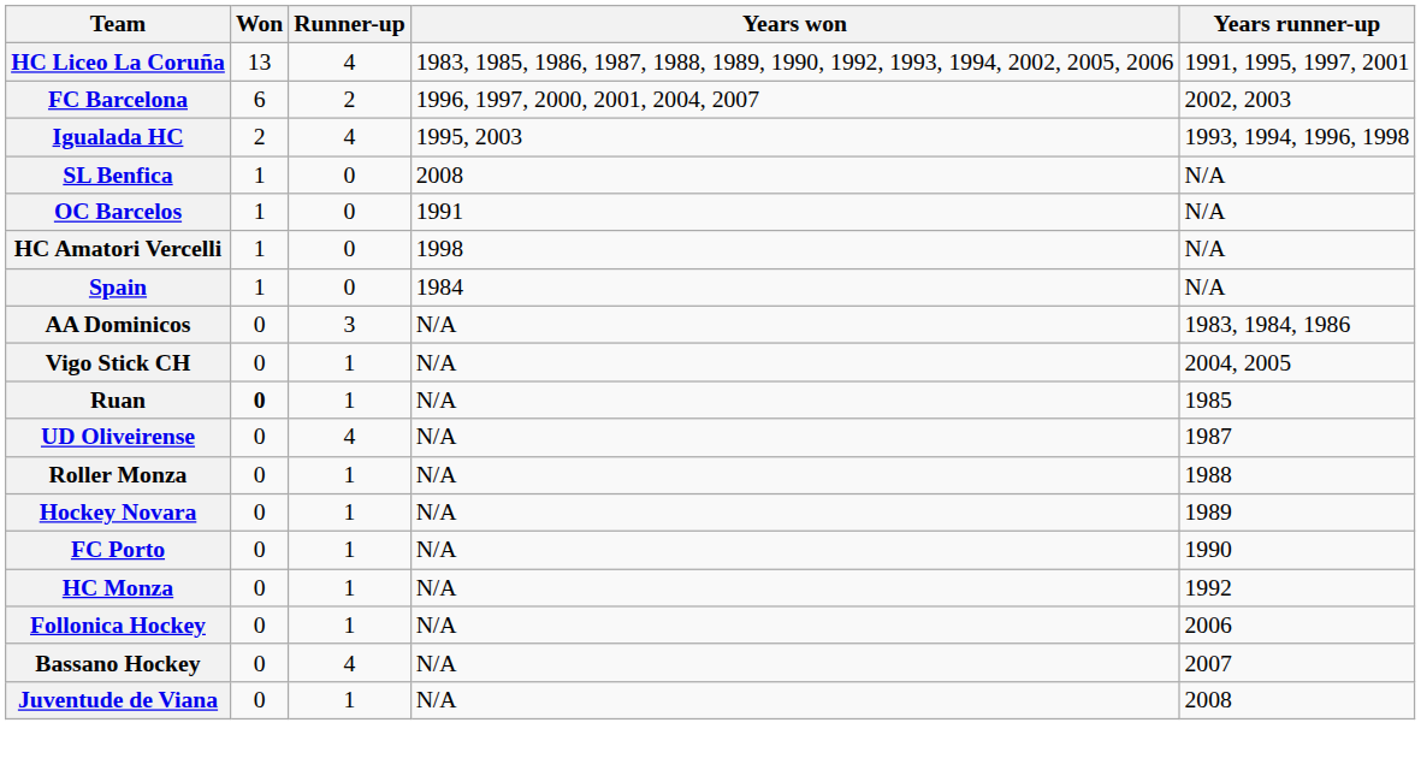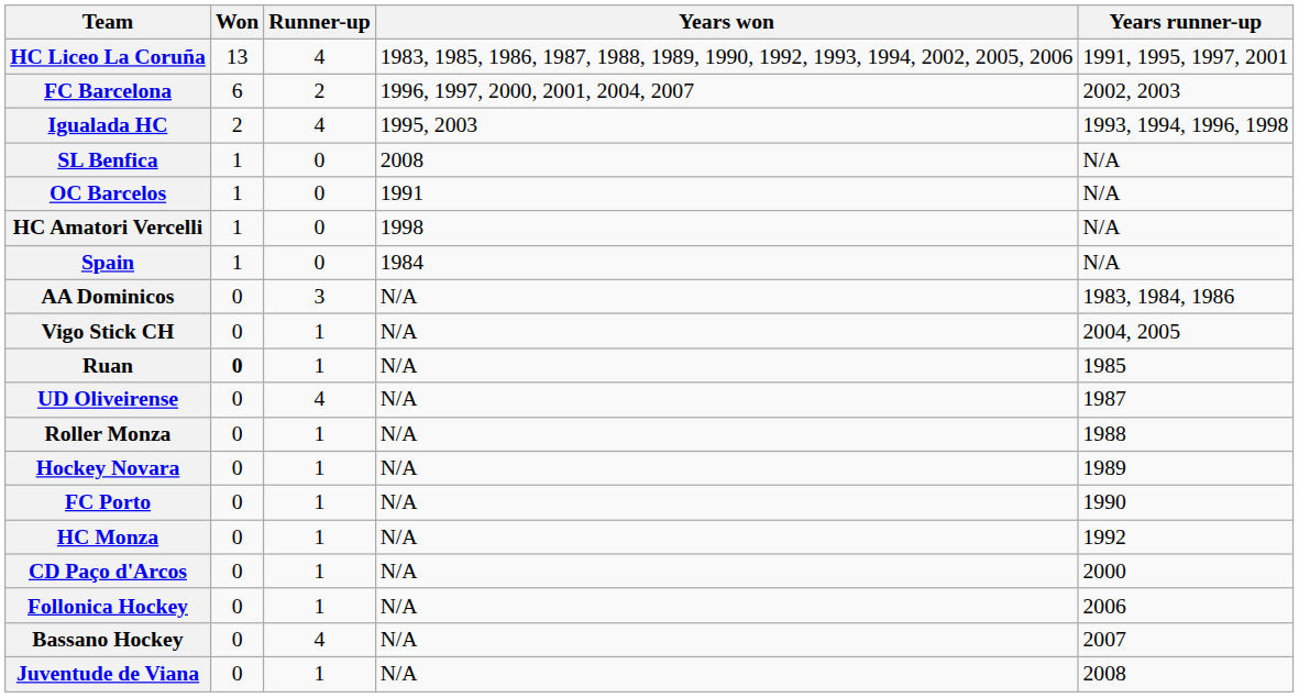+ row: CD Paço d'Arcos | 0 | 1 | N/A | 2000
